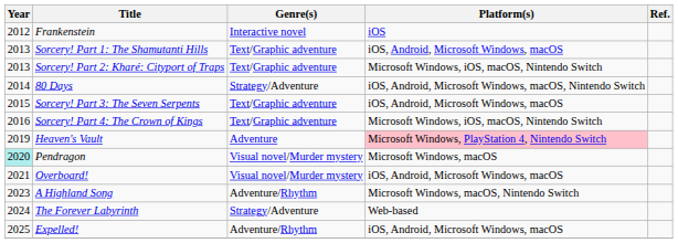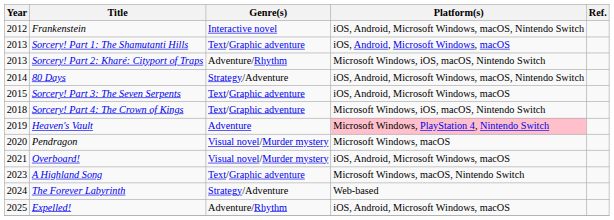Frankenstein | Platform(s): iOS -> iOS, Android, Microsoft Windows, macOS, Nintendo Switch
Sorcery! Part 2: Kharé: Cityport of Traps | Genre(s): Text/Graphic adventure -> Adventure/Rhythm
Sorcery! Part 4: The Crown of Kings | Year: 2016 -> 2018
Pendragon | Year: paleturquoise background -> no background
A Highland Song | Genre(s): Adventure/Rhythm -> Text/Graphic adventure
